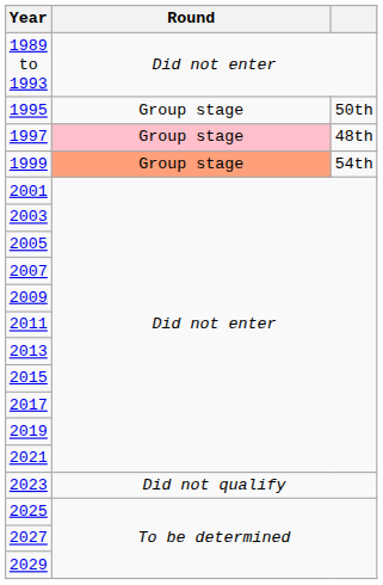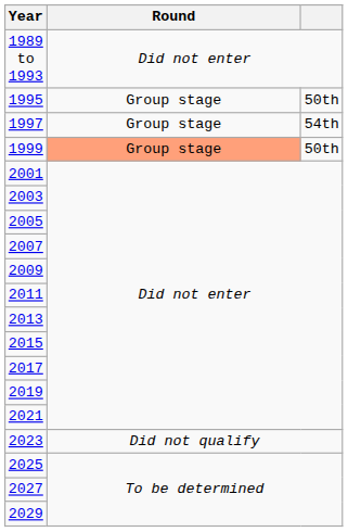1997 | Round: pink background -> no background
1997 | column 3: 48th -> 54th
1999 | column 3: 54th -> 50th
